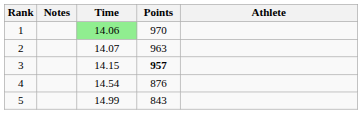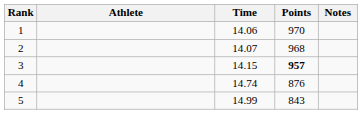columns swapped: Athlete <-> Notes
1 | Time: lightgreen background -> no background
2 | Points: 963 -> 968
4 | Time: 14.54 -> 14.74
